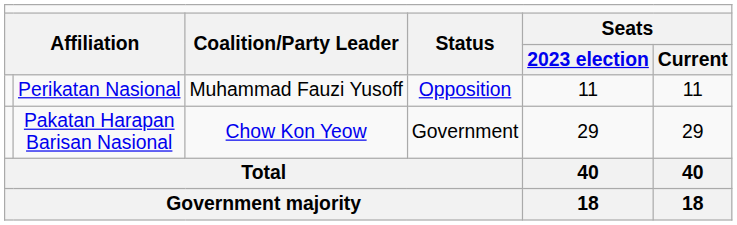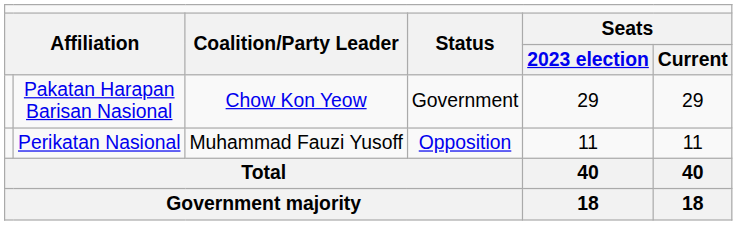rows swapped: Pakatan Harapan Barisan Nasional <-> Perikatan Nasional
